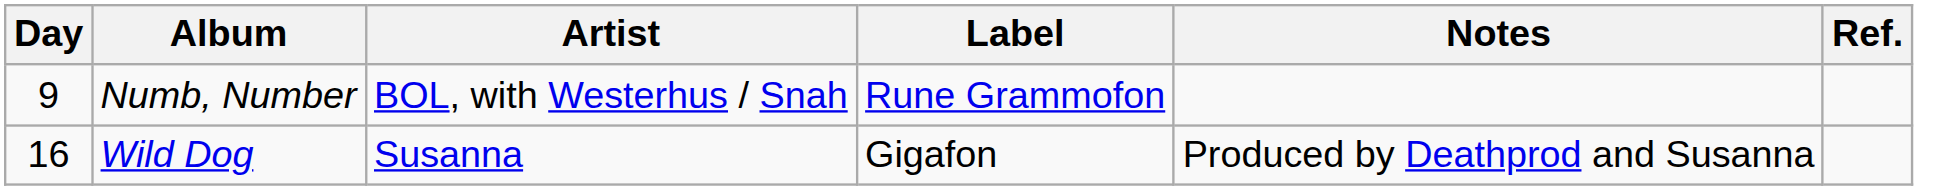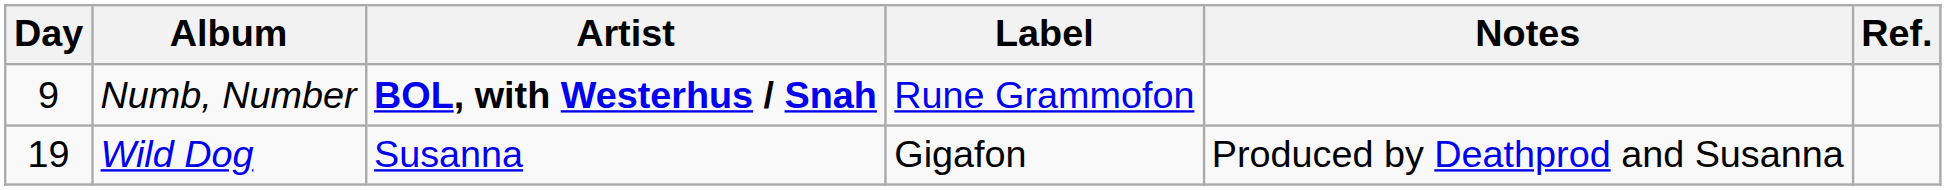Numb, Number | Artist: normal -> bold
Wild Dog | Day: 16 -> 19
